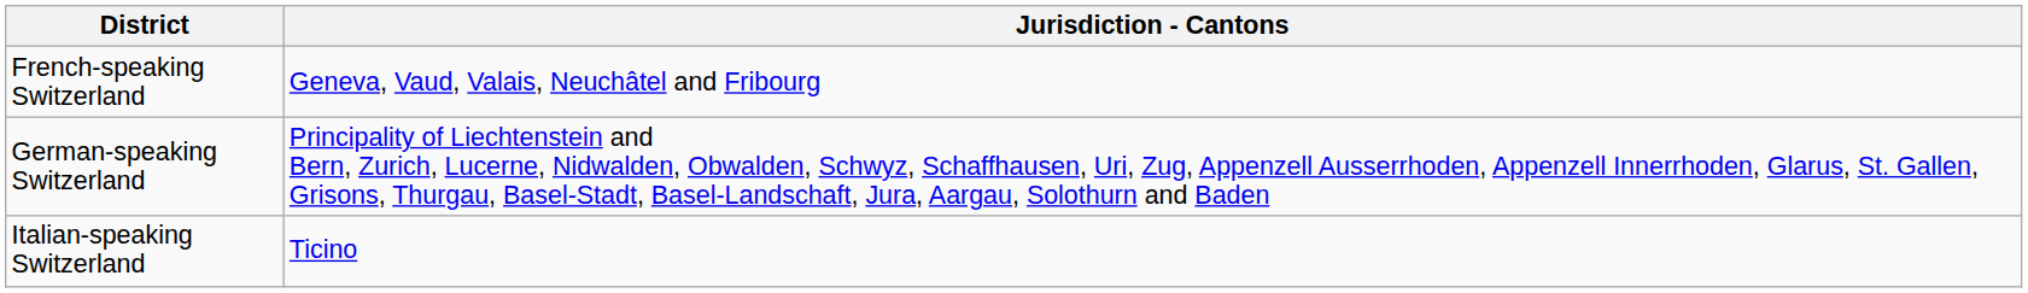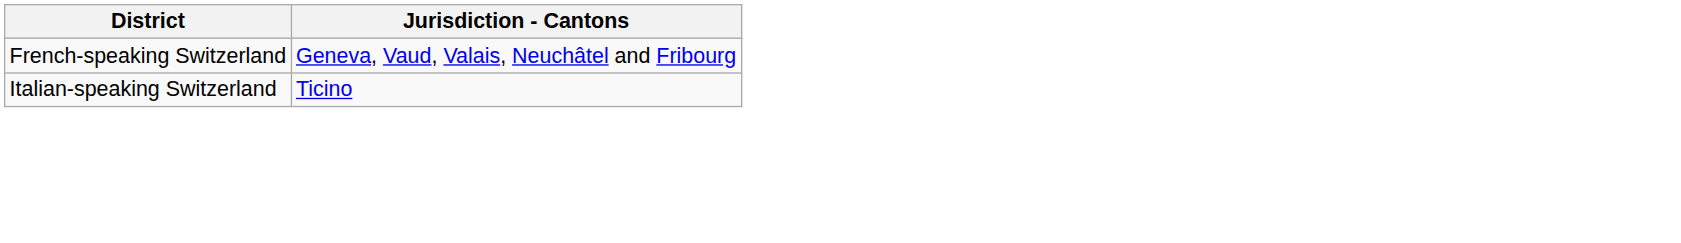- row: German-speaking Switzerland | Principality of Liechtenstein and Bern, Zurich, Lucerne, Nidwalden, Obwalden, Schwyz, Schaffhausen, Uri, Zug, Appenzell Ausserrhoden, Appenzell Innerrhoden, Glarus, St. Gallen, Grisons, Thurgau, Basel-Stadt, Basel-Landschaft, Jura, Aargau, Solothurn and Baden
